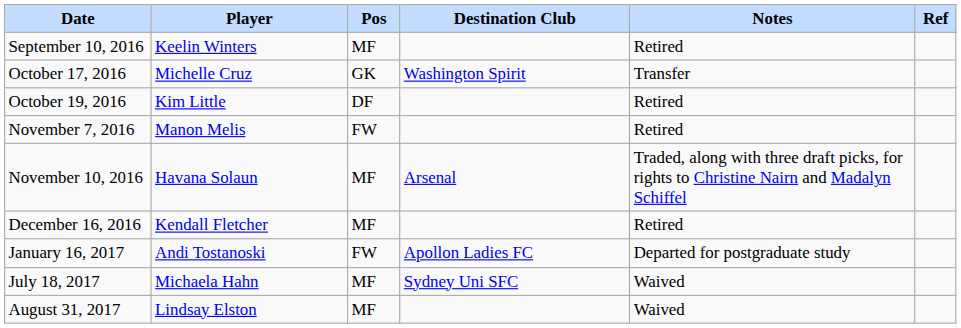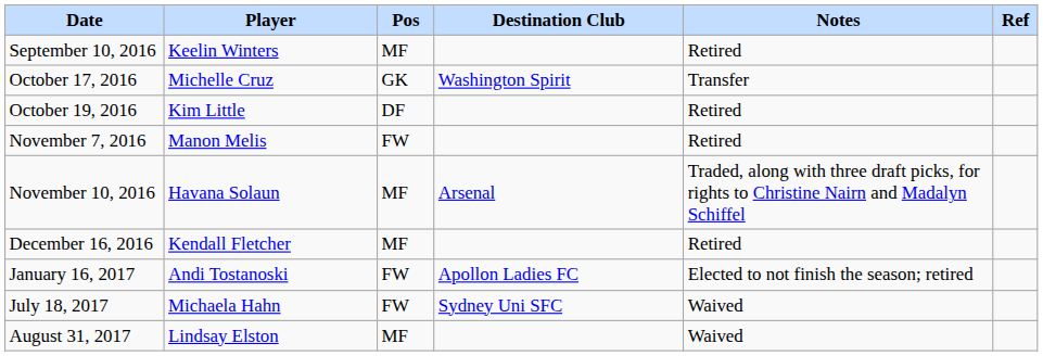January 16, 2017 | Notes: Departed for postgraduate study -> Elected to not finish the season; retired
July 18, 2017 | Pos: MF -> FW
